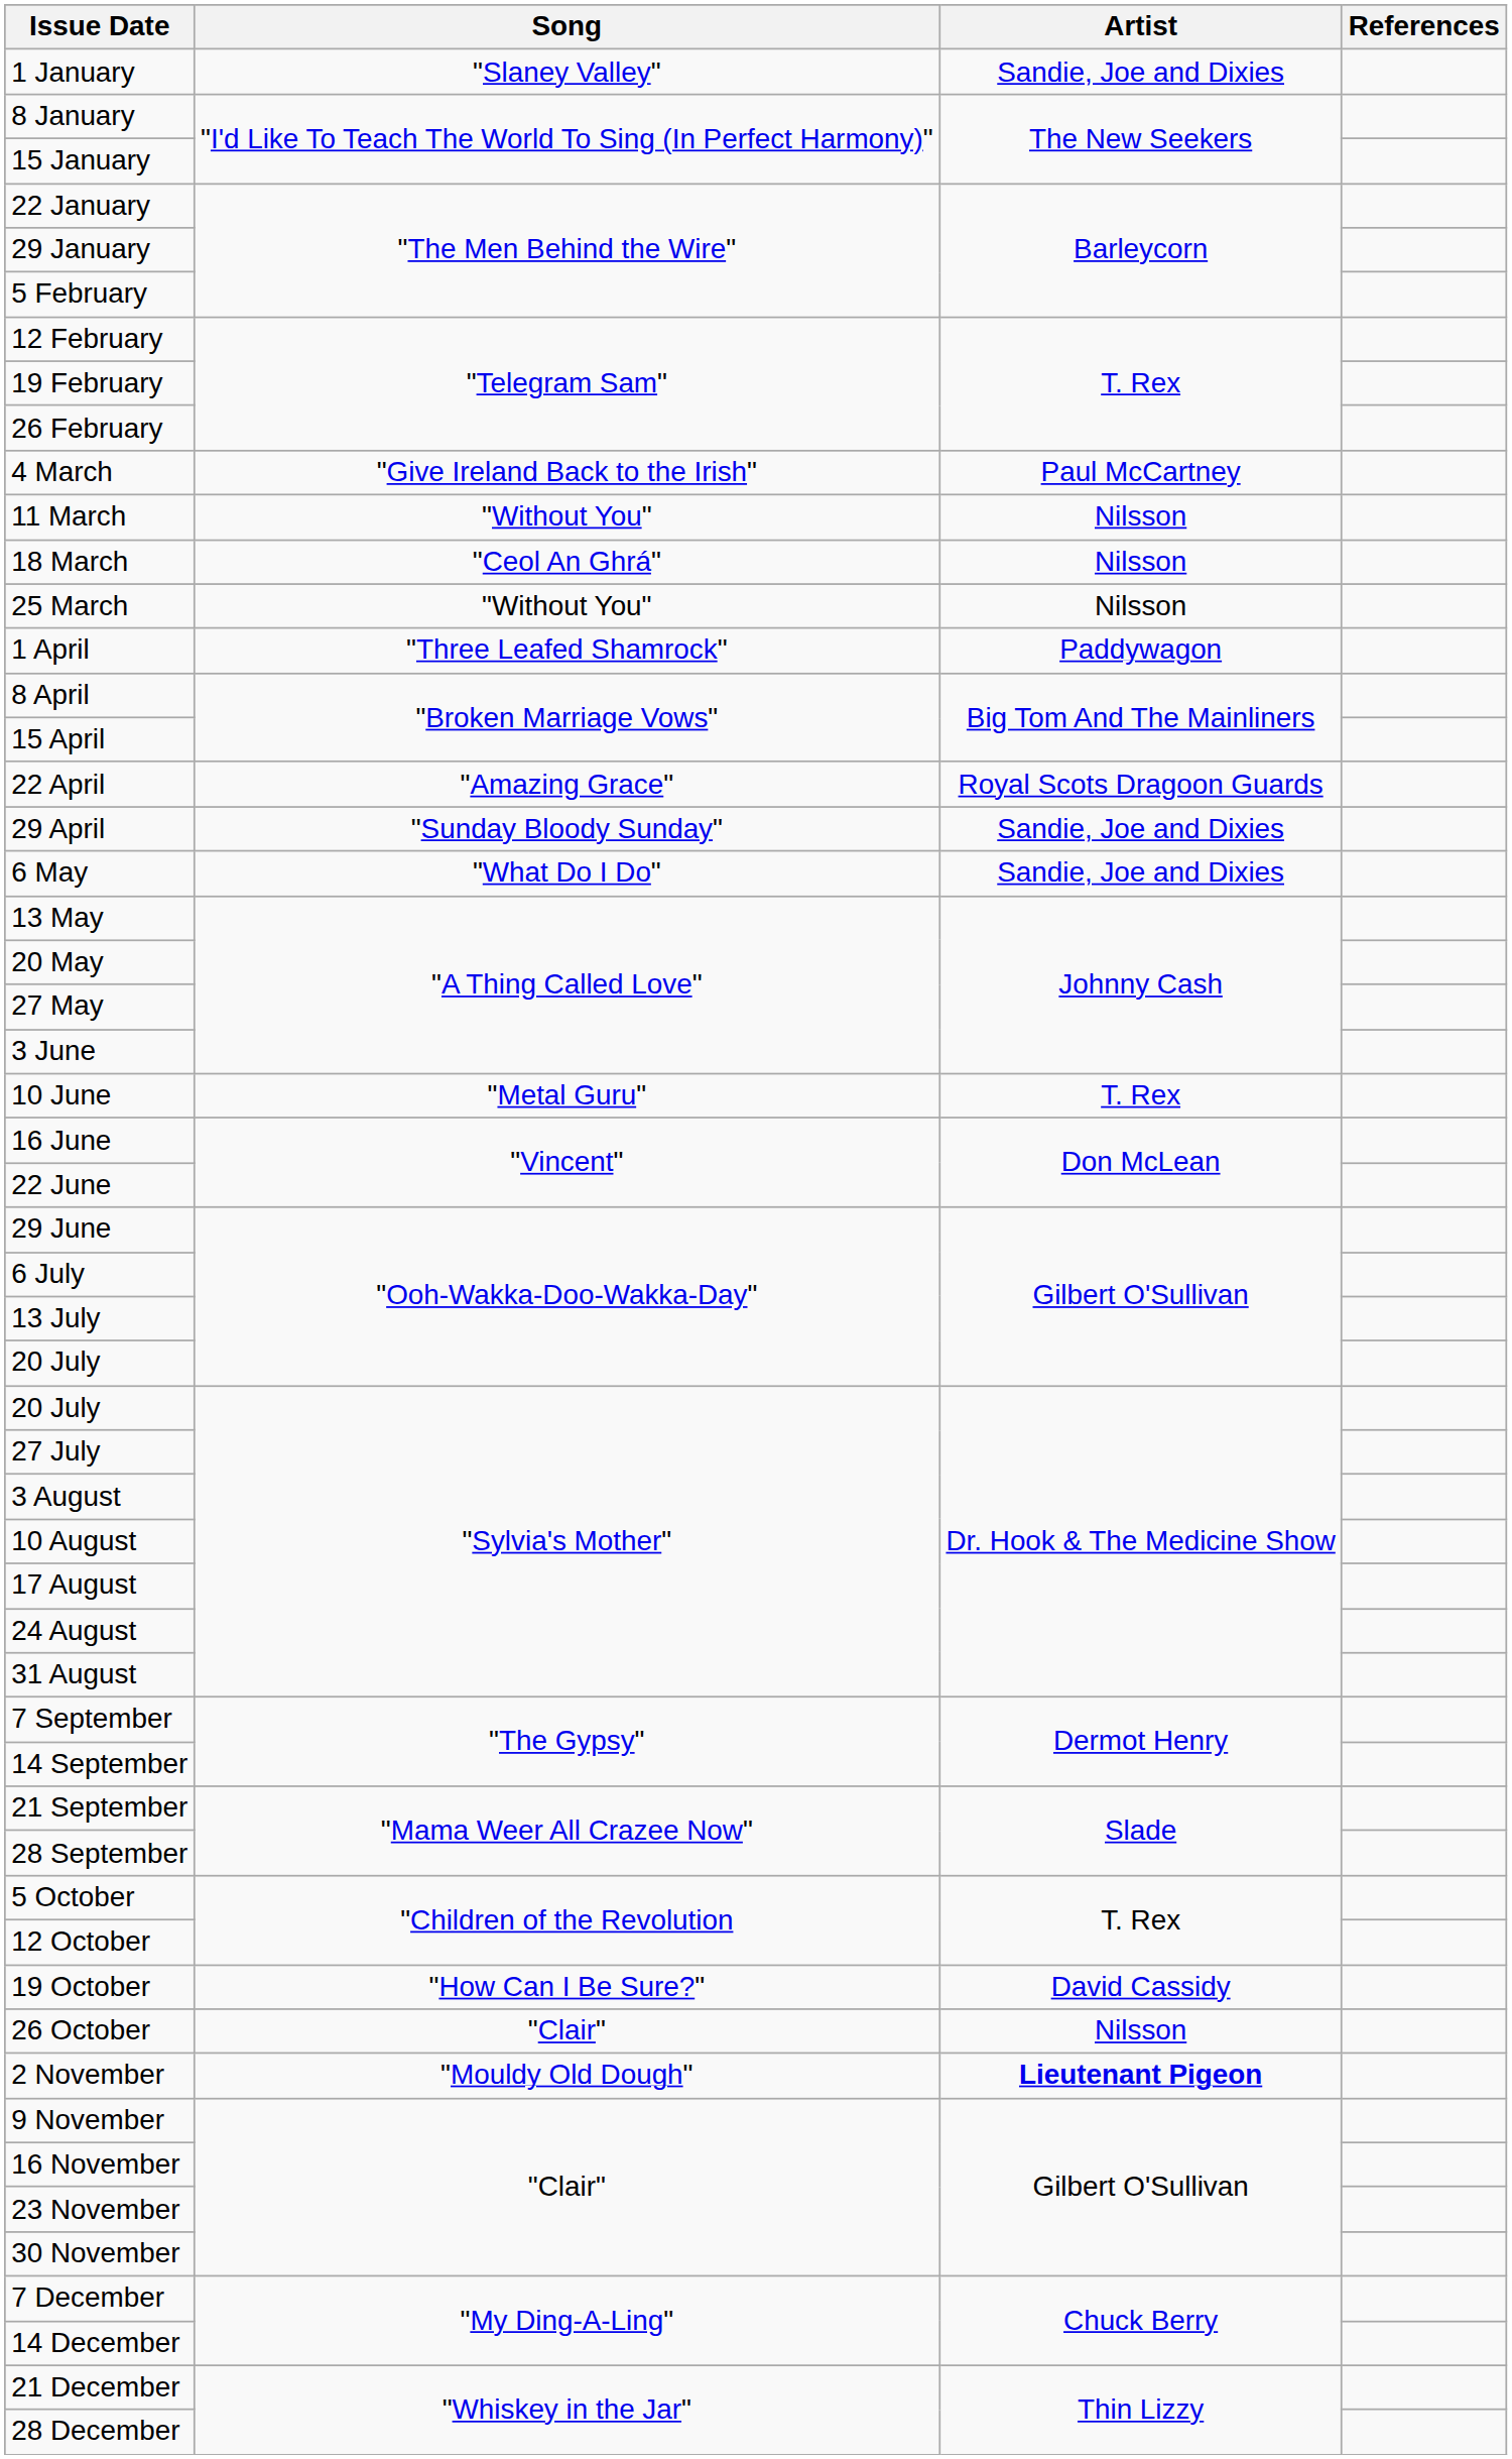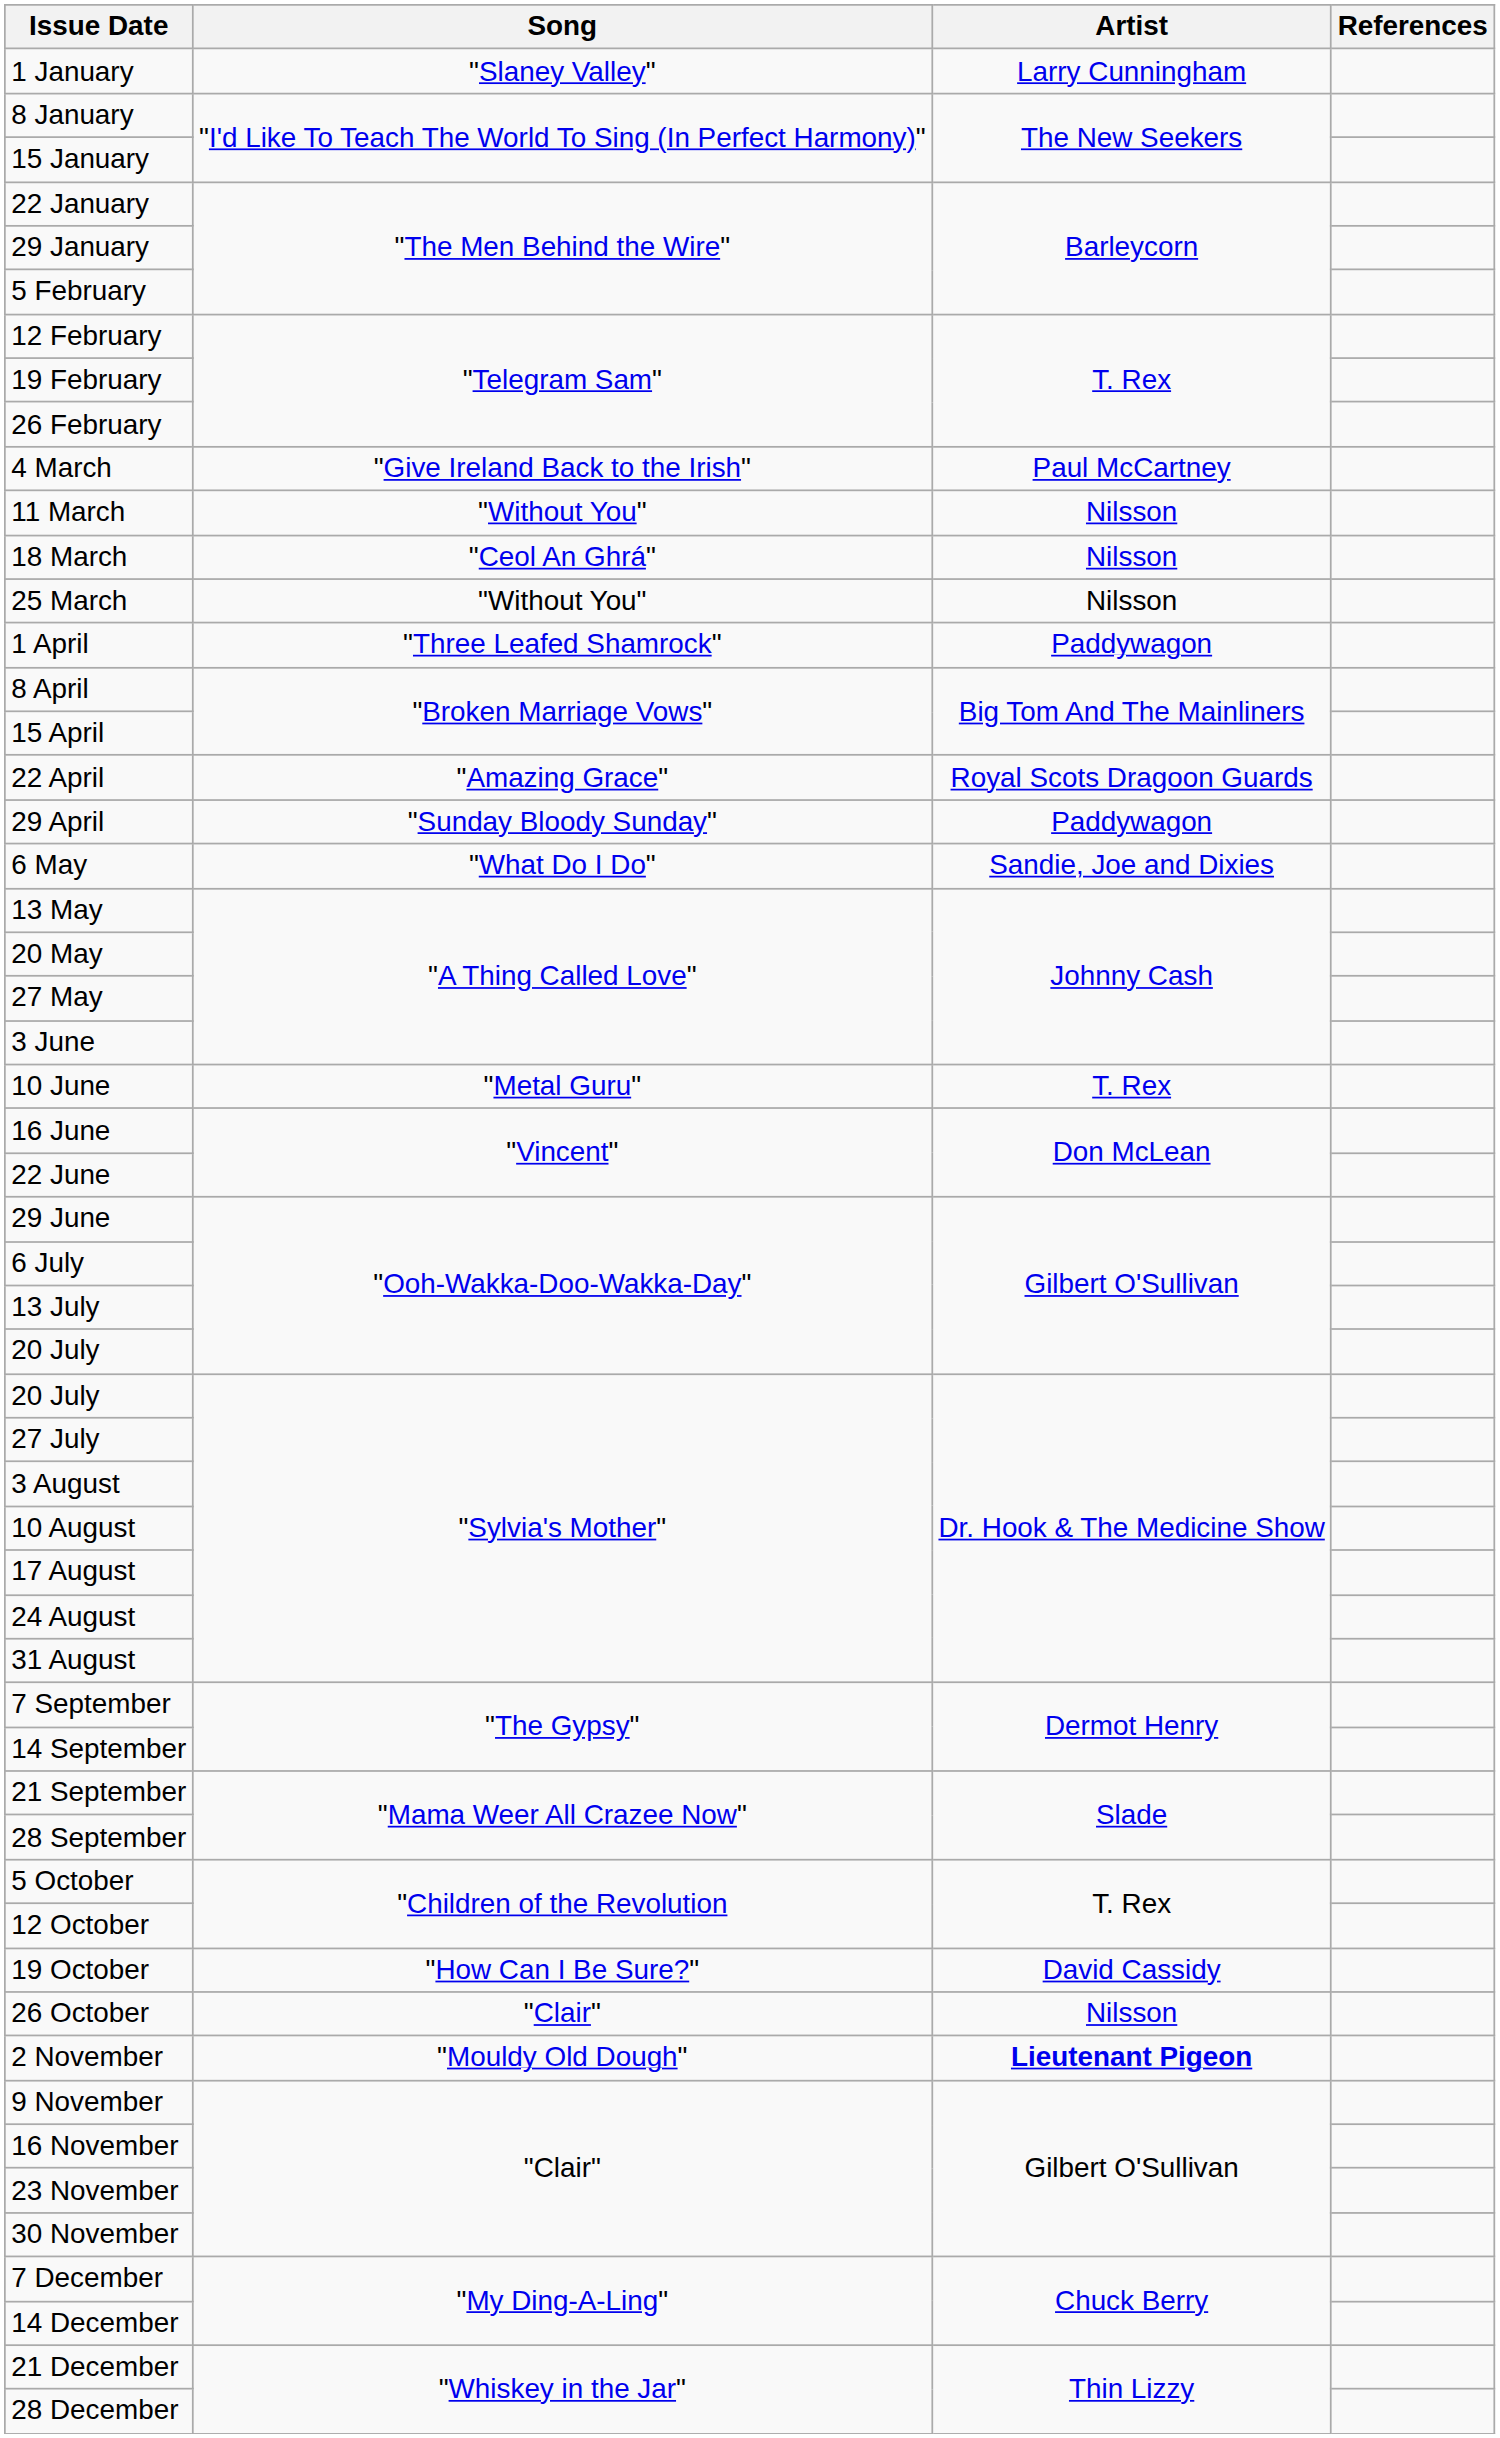1 January | Artist: Sandie, Joe and Dixies -> Larry Cunningham
29 April | Artist: Sandie, Joe and Dixies -> Paddywagon
